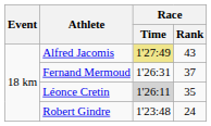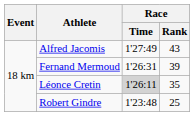Alfred Jacomis | Race / Time: khaki background -> no background
Fernand Mermoud | Race / Rank: 37 -> 39
Robert Gindre | Race / Rank: 24 -> 25
